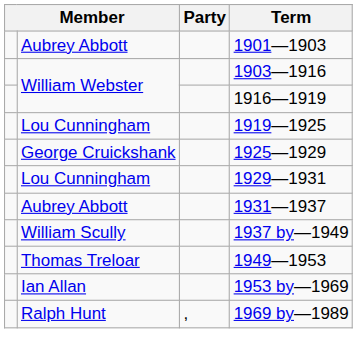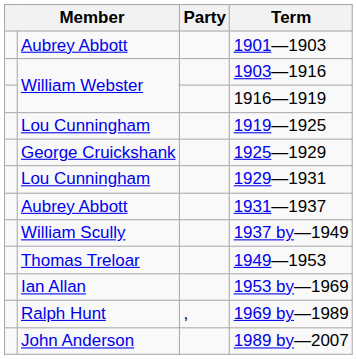+ row: John Anderson | 1989 by—2007
